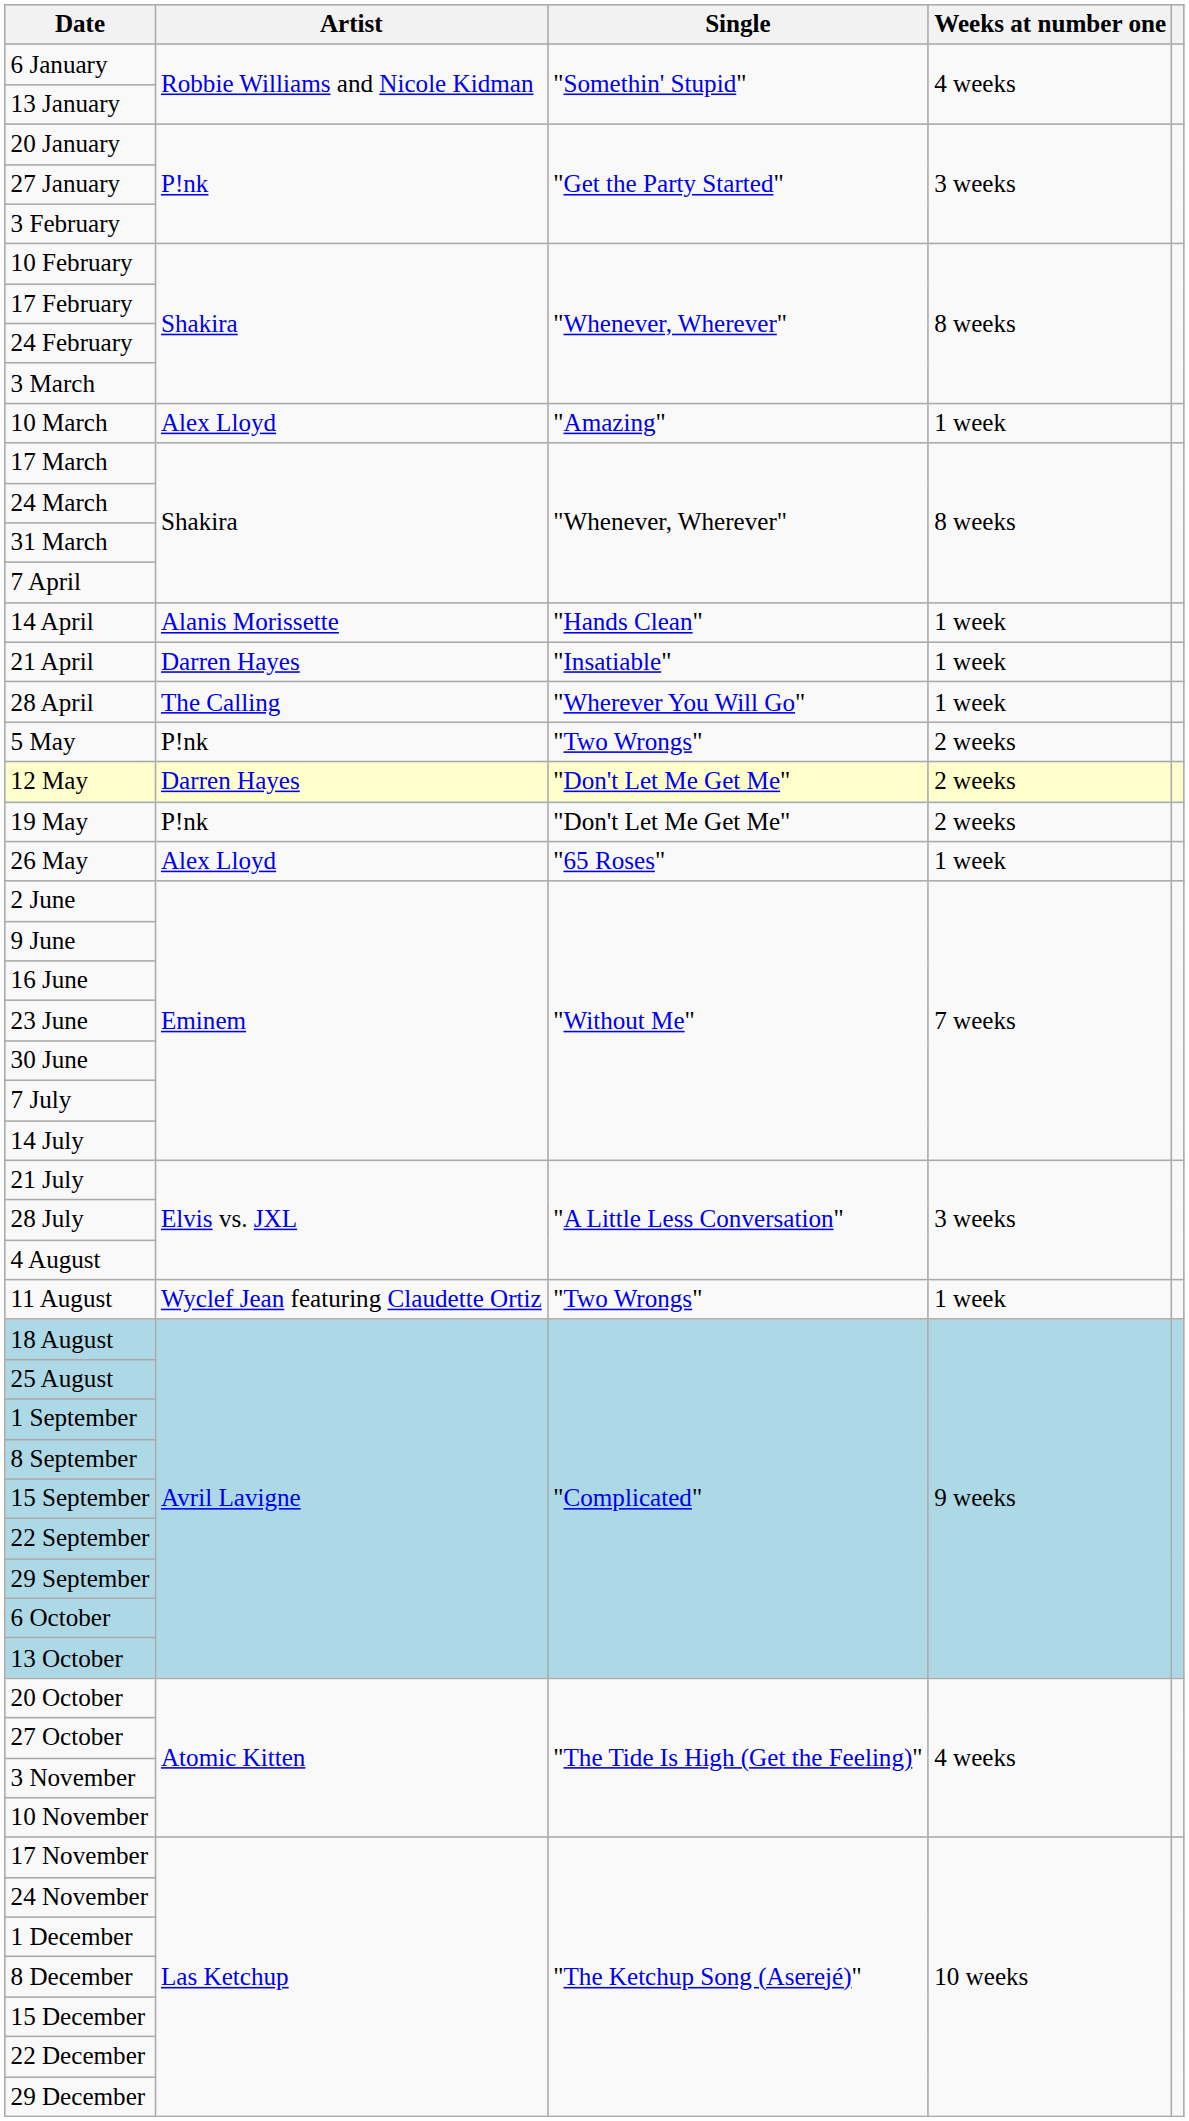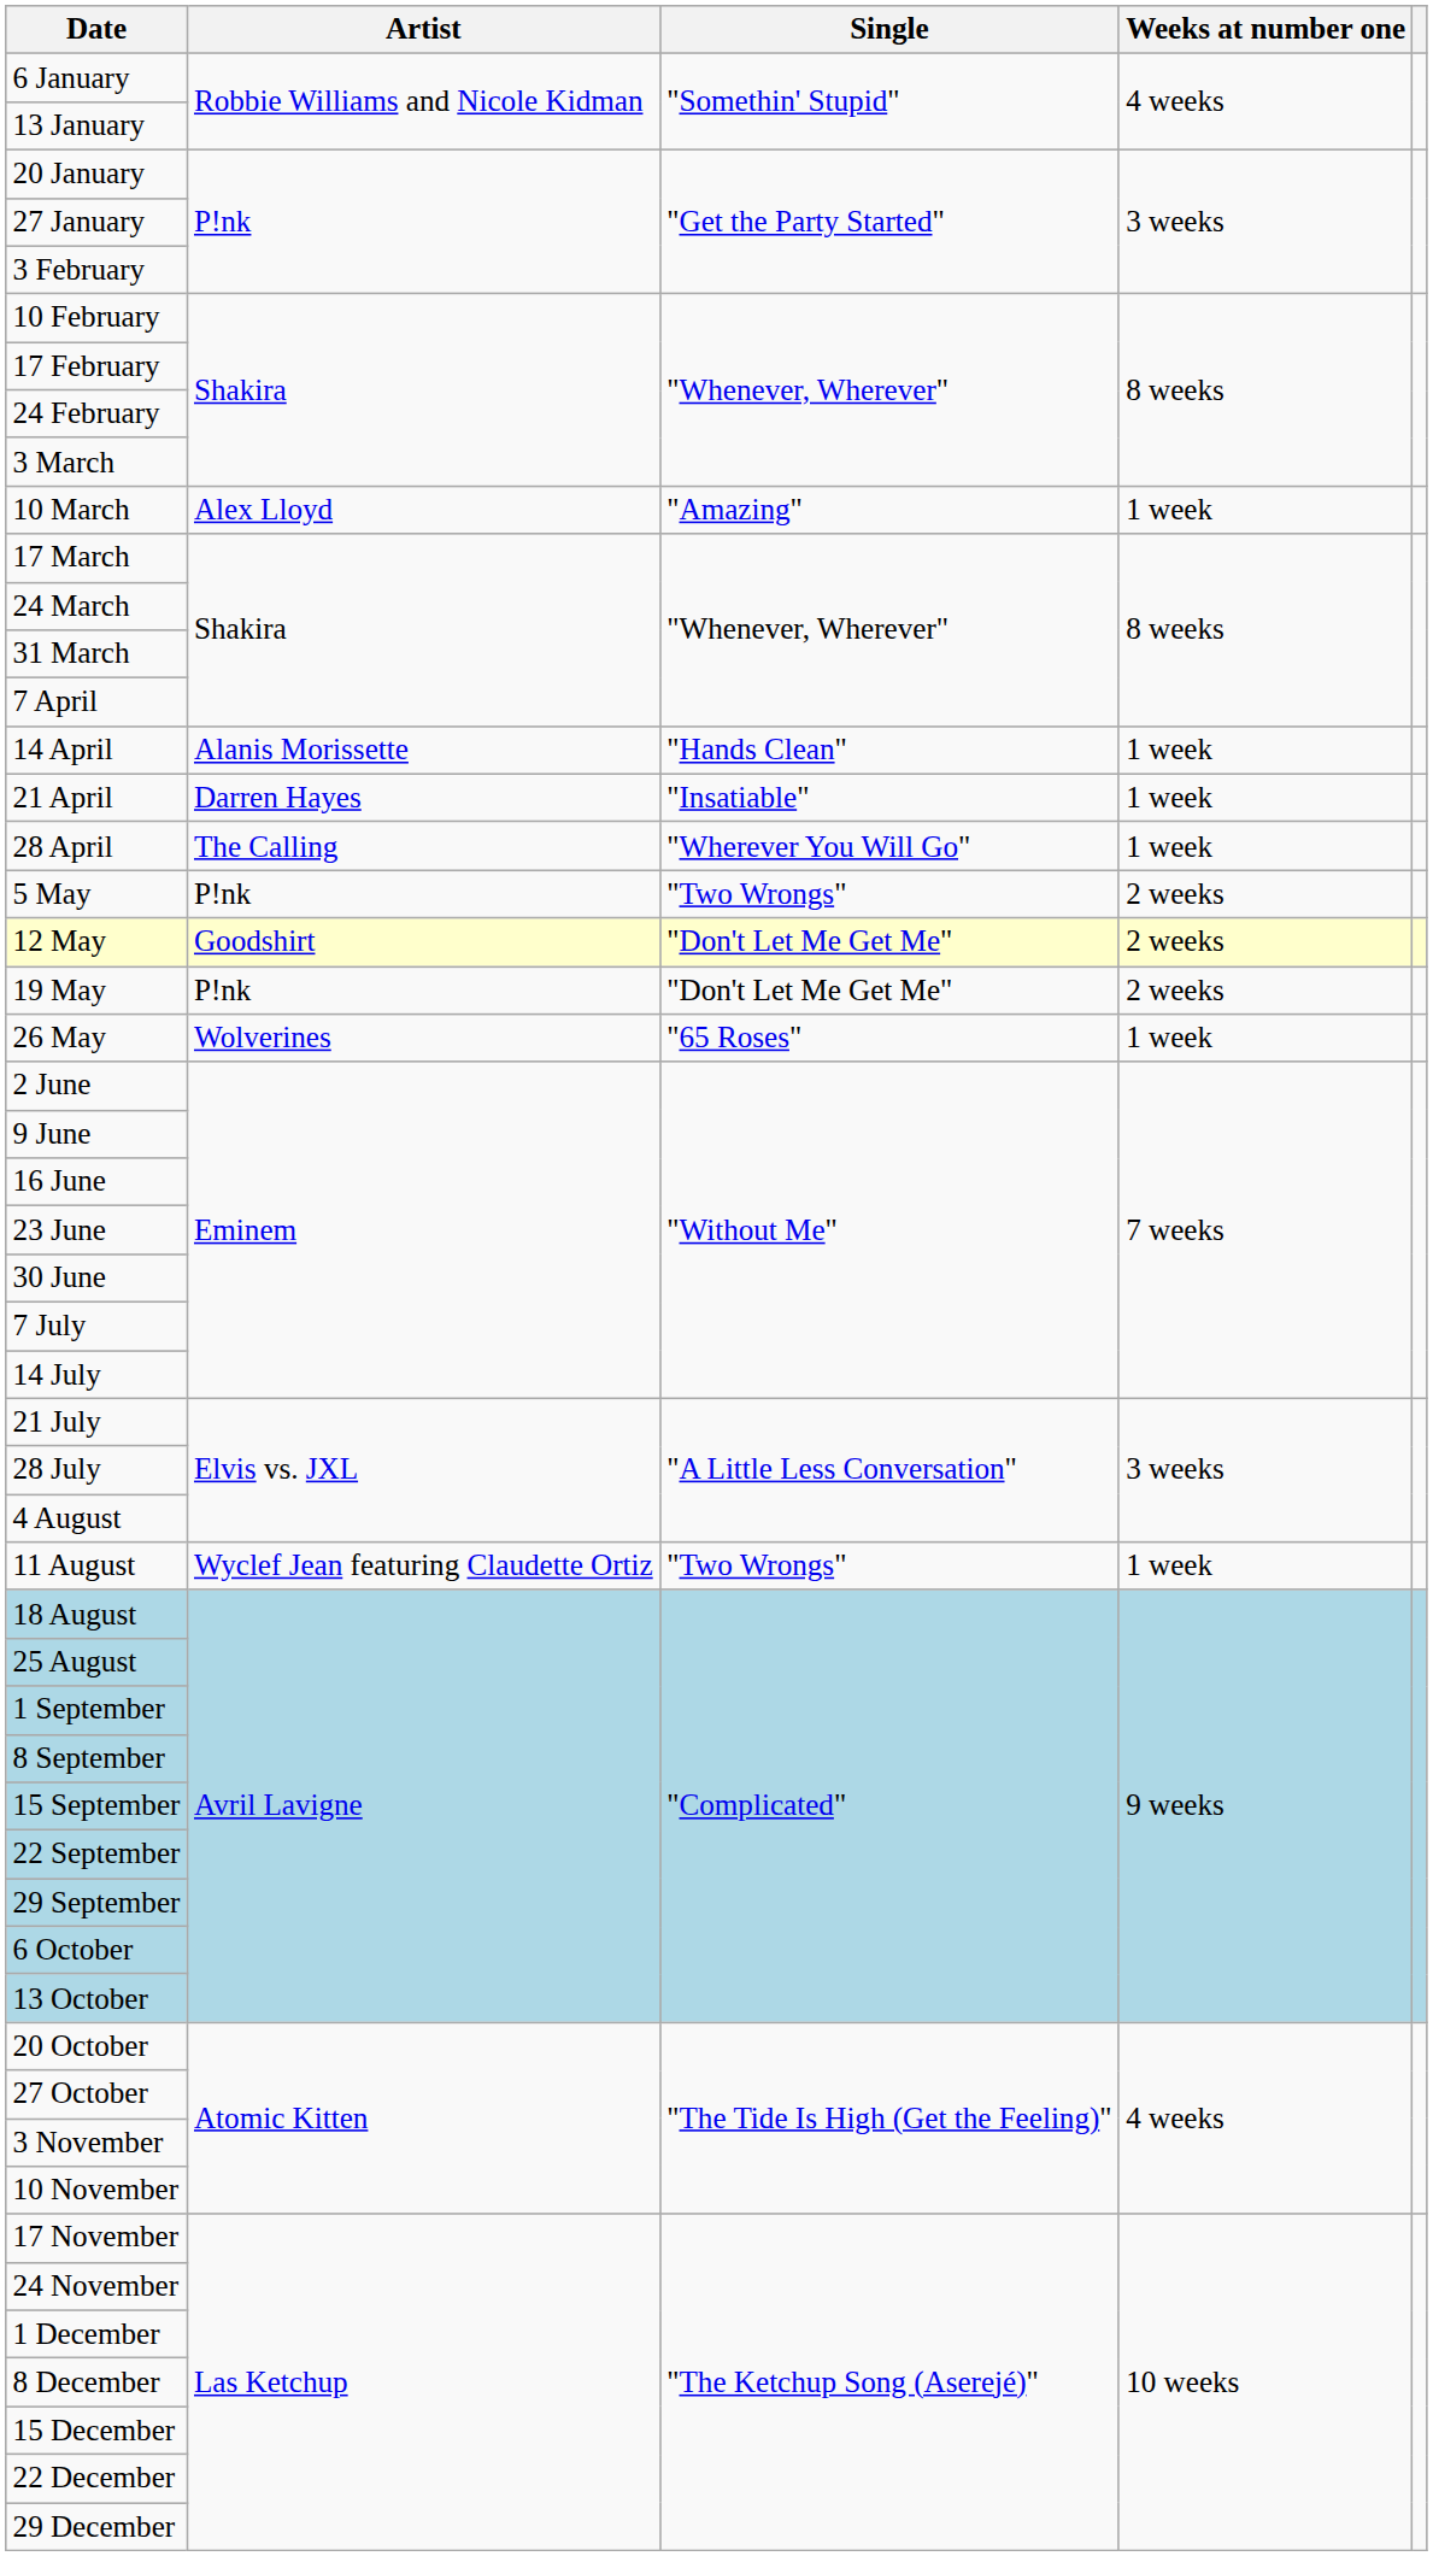12 May | Artist: Darren Hayes -> Goodshirt
26 May | Artist: Alex Lloyd -> Wolverines
